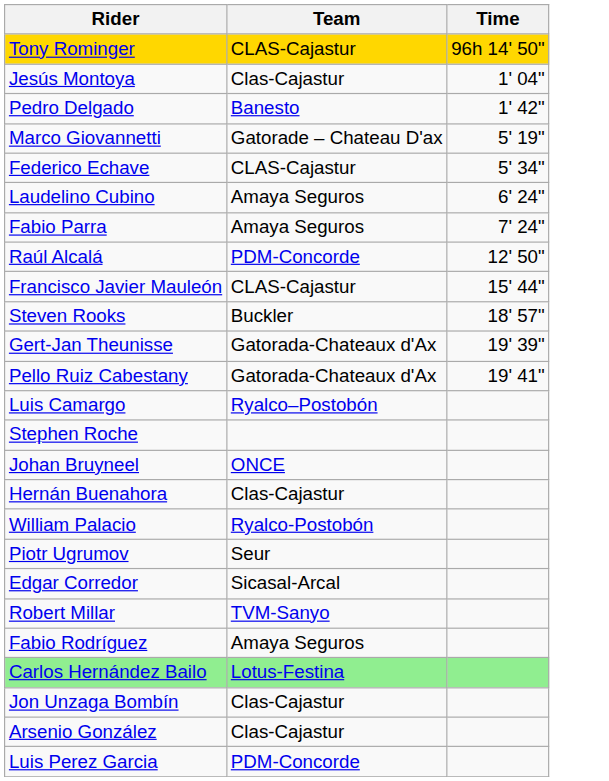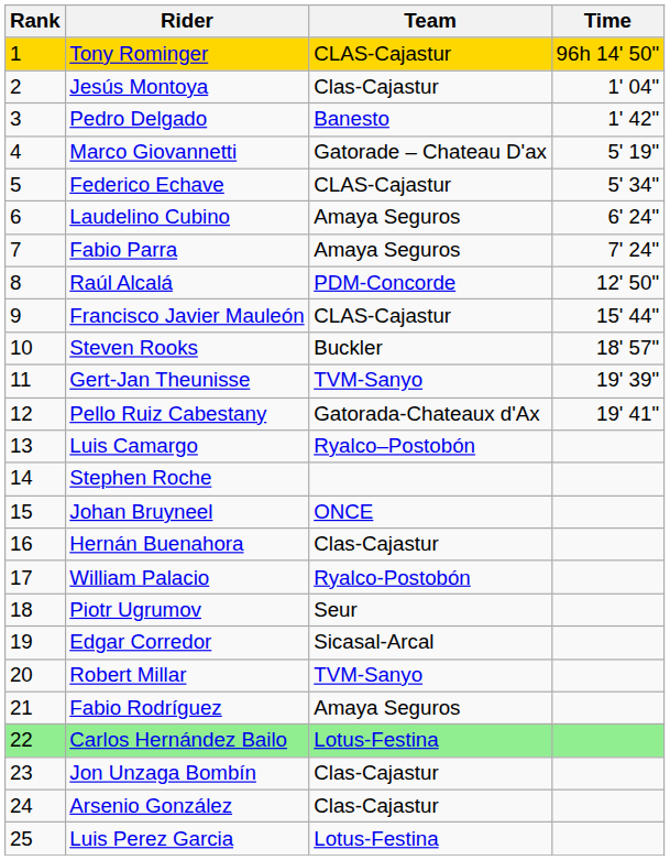+ column: Rank | 1 | 2 | 3 | 4 | 5 | 6 | 7 | 8 | 9 | 10 | 11 | 12 | 13 | 14 | 15 | 16 | 17 | 18 | 19 | 20 | 21 | 22 | 23 | 24 | 25
Gert-Jan Theunisse | Team: Gatorada-Chateaux d'Ax -> TVM-Sanyo
Luis Perez Garcia | Team: PDM-Concorde -> Lotus-Festina
